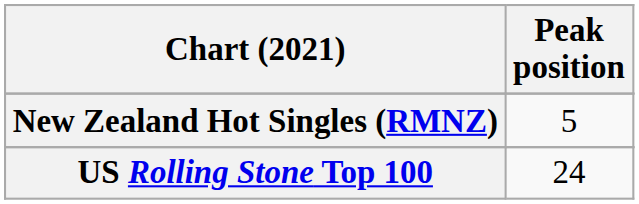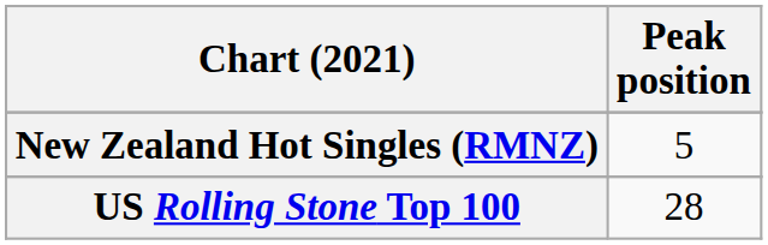US Rolling Stone Top 100 | Peak position: 24 -> 28
